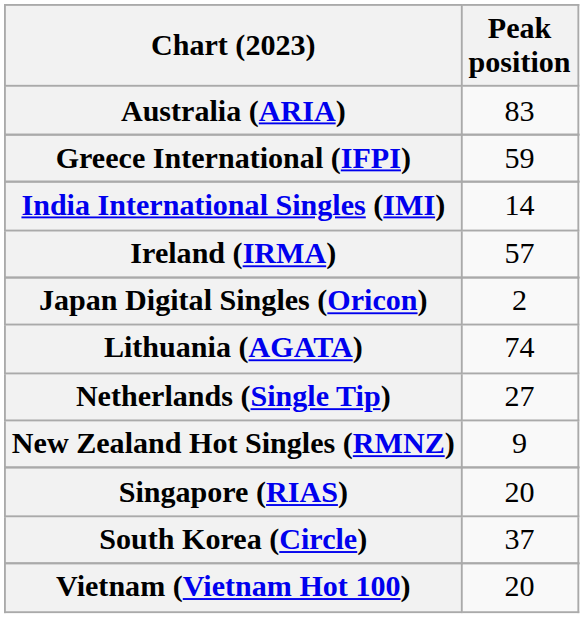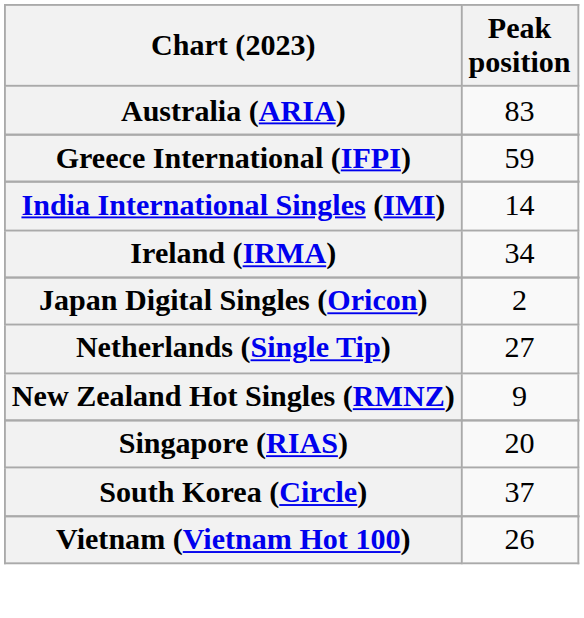Ireland (IRMA) | Peak position: 57 -> 34
- row: Lithuania (AGATA) | 74
Vietnam (Vietnam Hot 100) | Peak position: 20 -> 26
